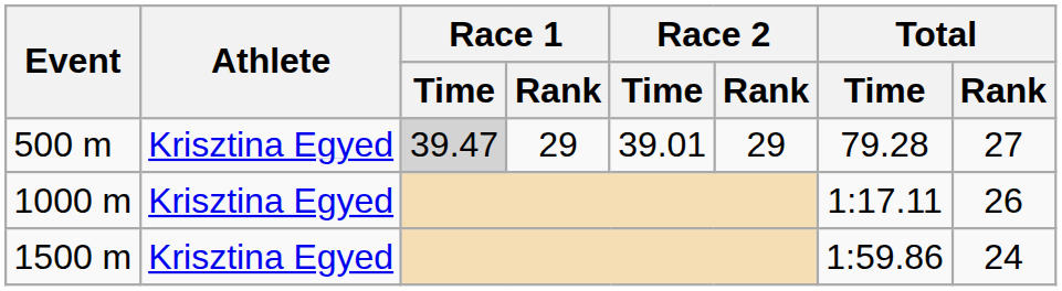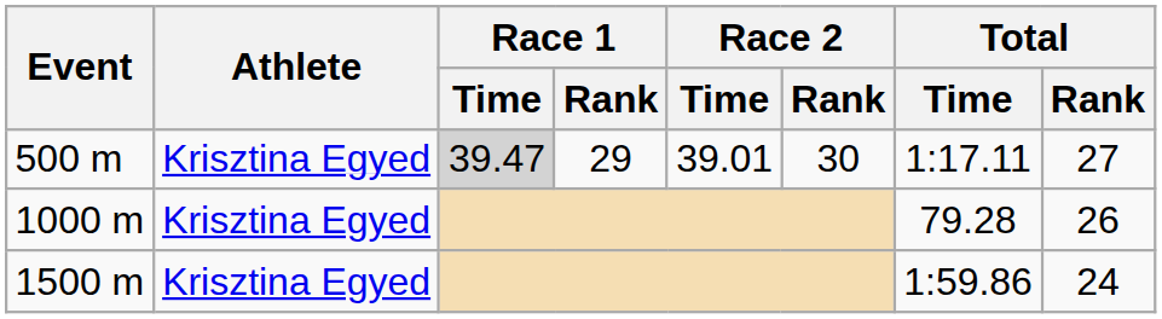500 m | Race 2 / Rank: 29 -> 30
500 m | Total / Time: 79.28 -> 1:17.11
1000 m | Total / Time: 1:17.11 -> 79.28
